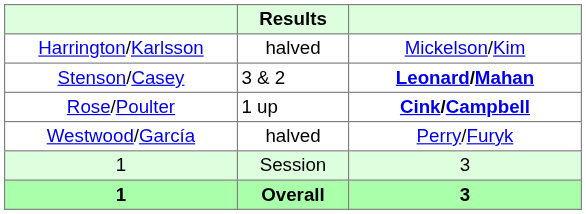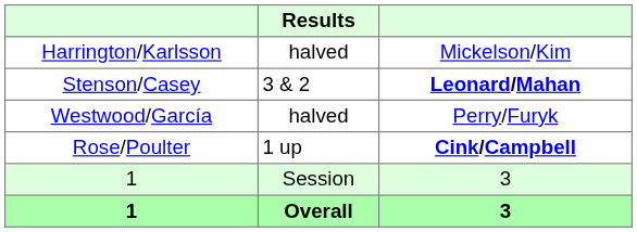rows swapped: Rose/Poulter <-> Westwood/García
